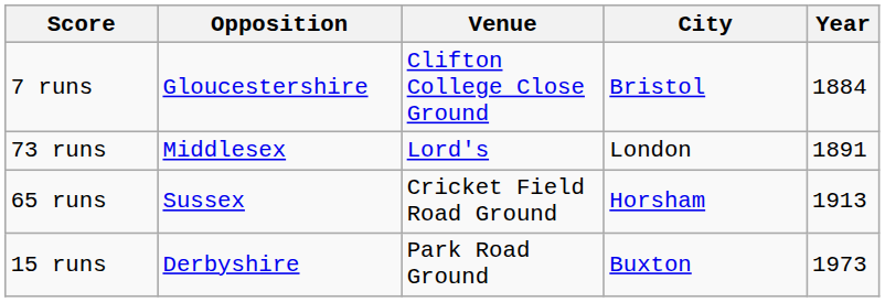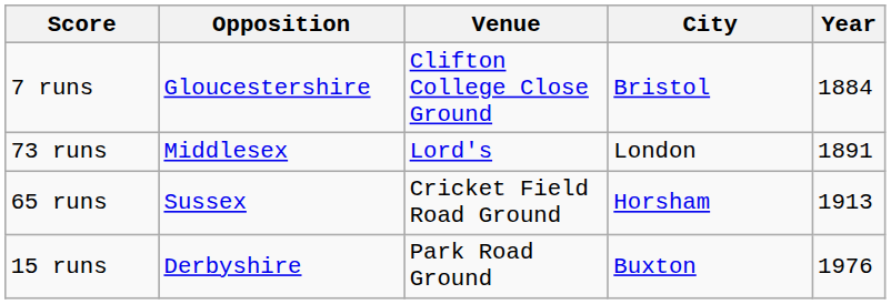15 runs | Year: 1973 -> 1976
